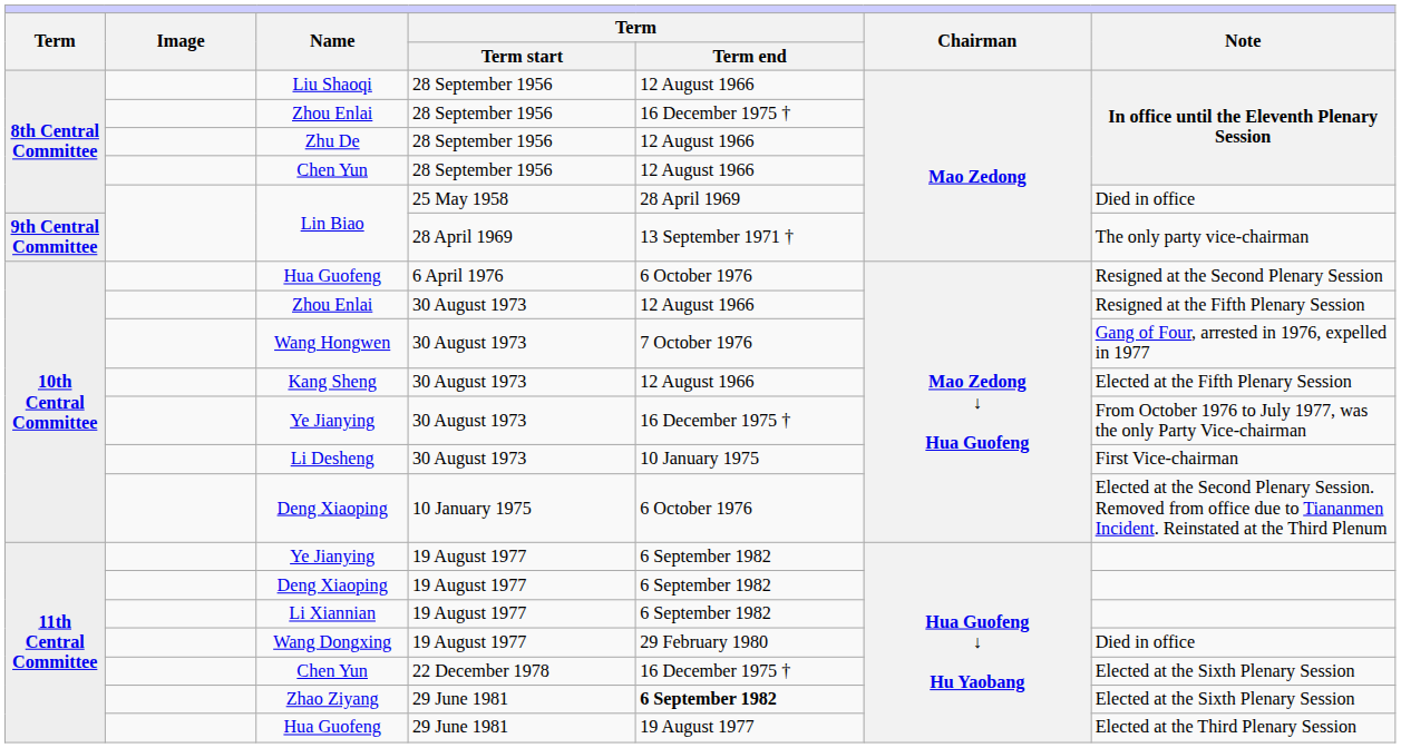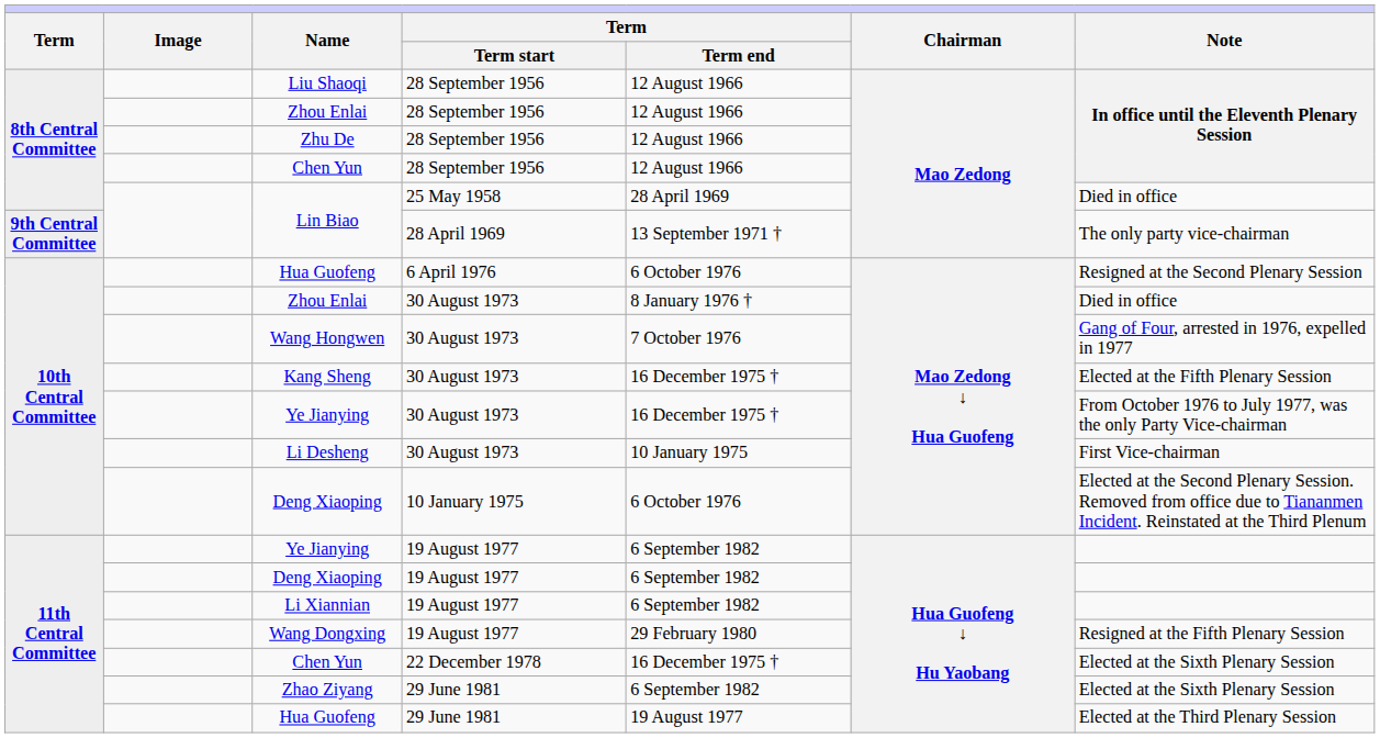Zhou Enlai / 28 September 1956 | column 5: 16 December 1975 † -> 12 August 1966
Zhou Enlai / 30 August 1973 | column 5: 12 August 1966 -> 8 January 1976 †
Zhou Enlai / 30 August 1973 | column 7: Resigned at the Fifth Plenary Session -> Died in office
Kang Sheng | column 5: 12 August 1966 -> 16 December 1975 †
Wang Dongxing | column 7: Died in office -> Resigned at the Fifth Plenary Session
Zhao Ziyang | column 5: bold -> normal
